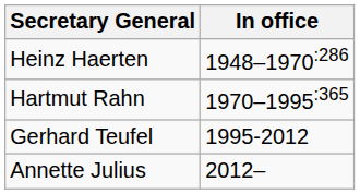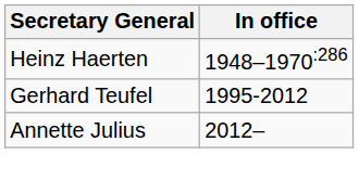- row: Hartmut Rahn | 1970–1995:365
